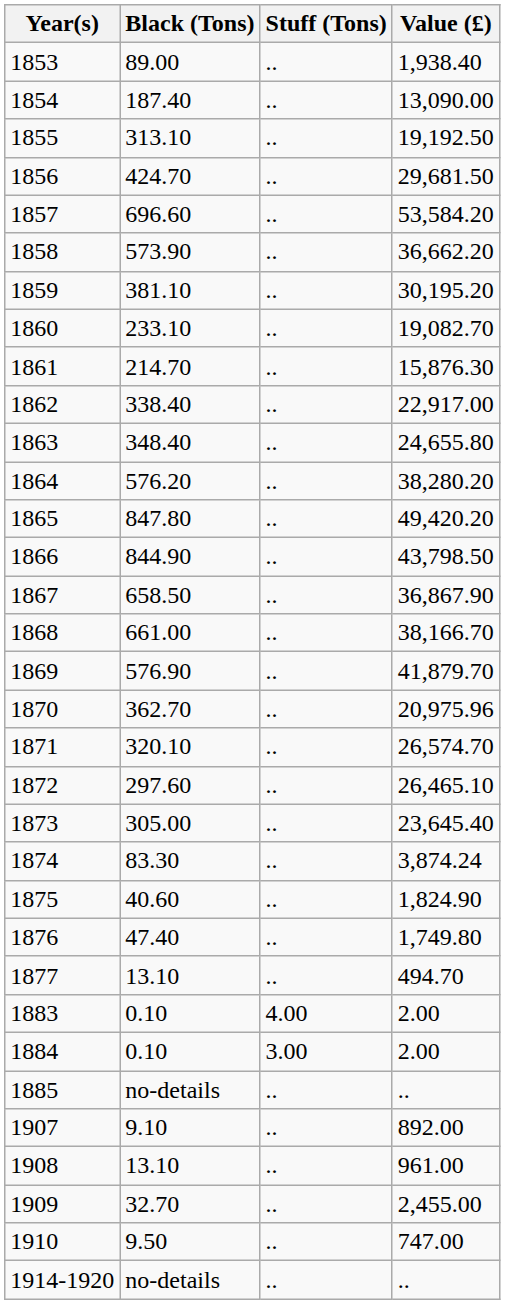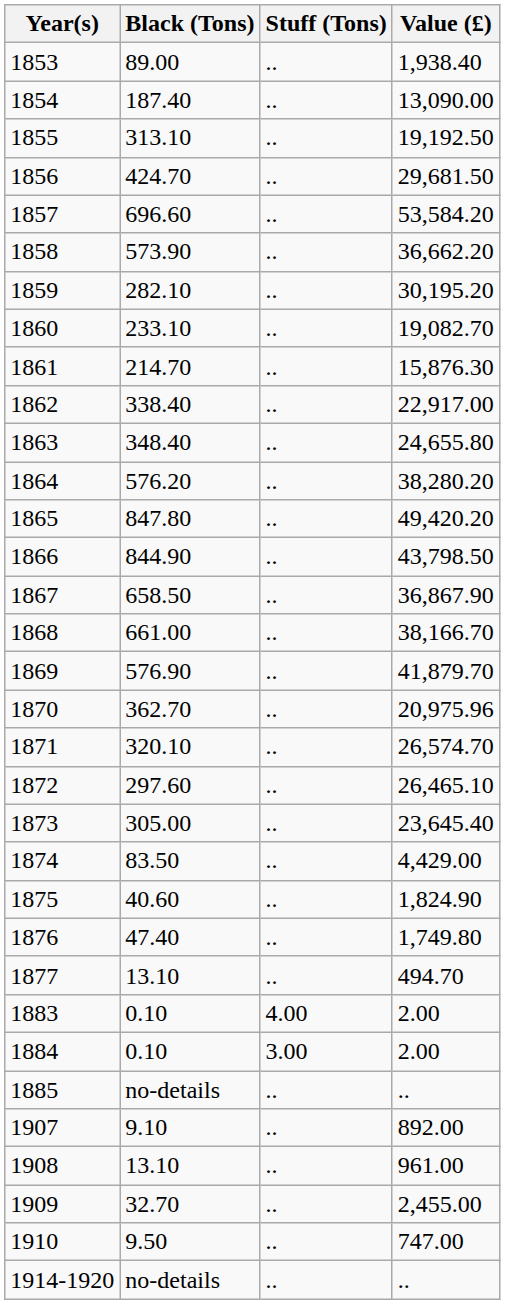1859 | Black (Tons): 381.10 -> 282.10
1874 | Black (Tons): 83.30 -> 83.50
1874 | Value (£): 3,874.24 -> 4,429.00
